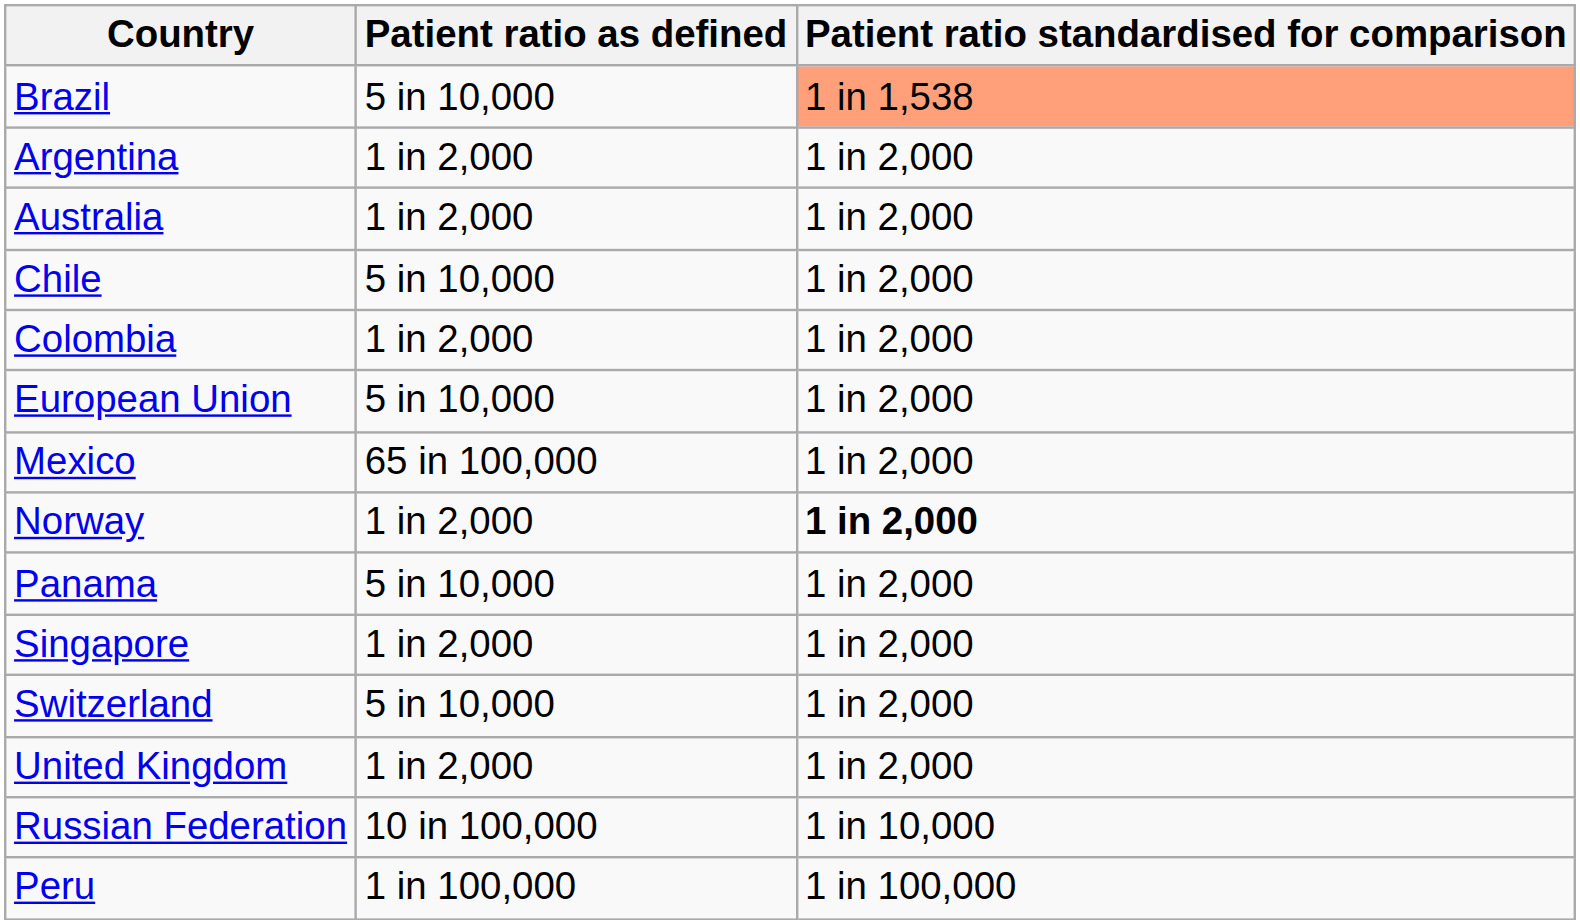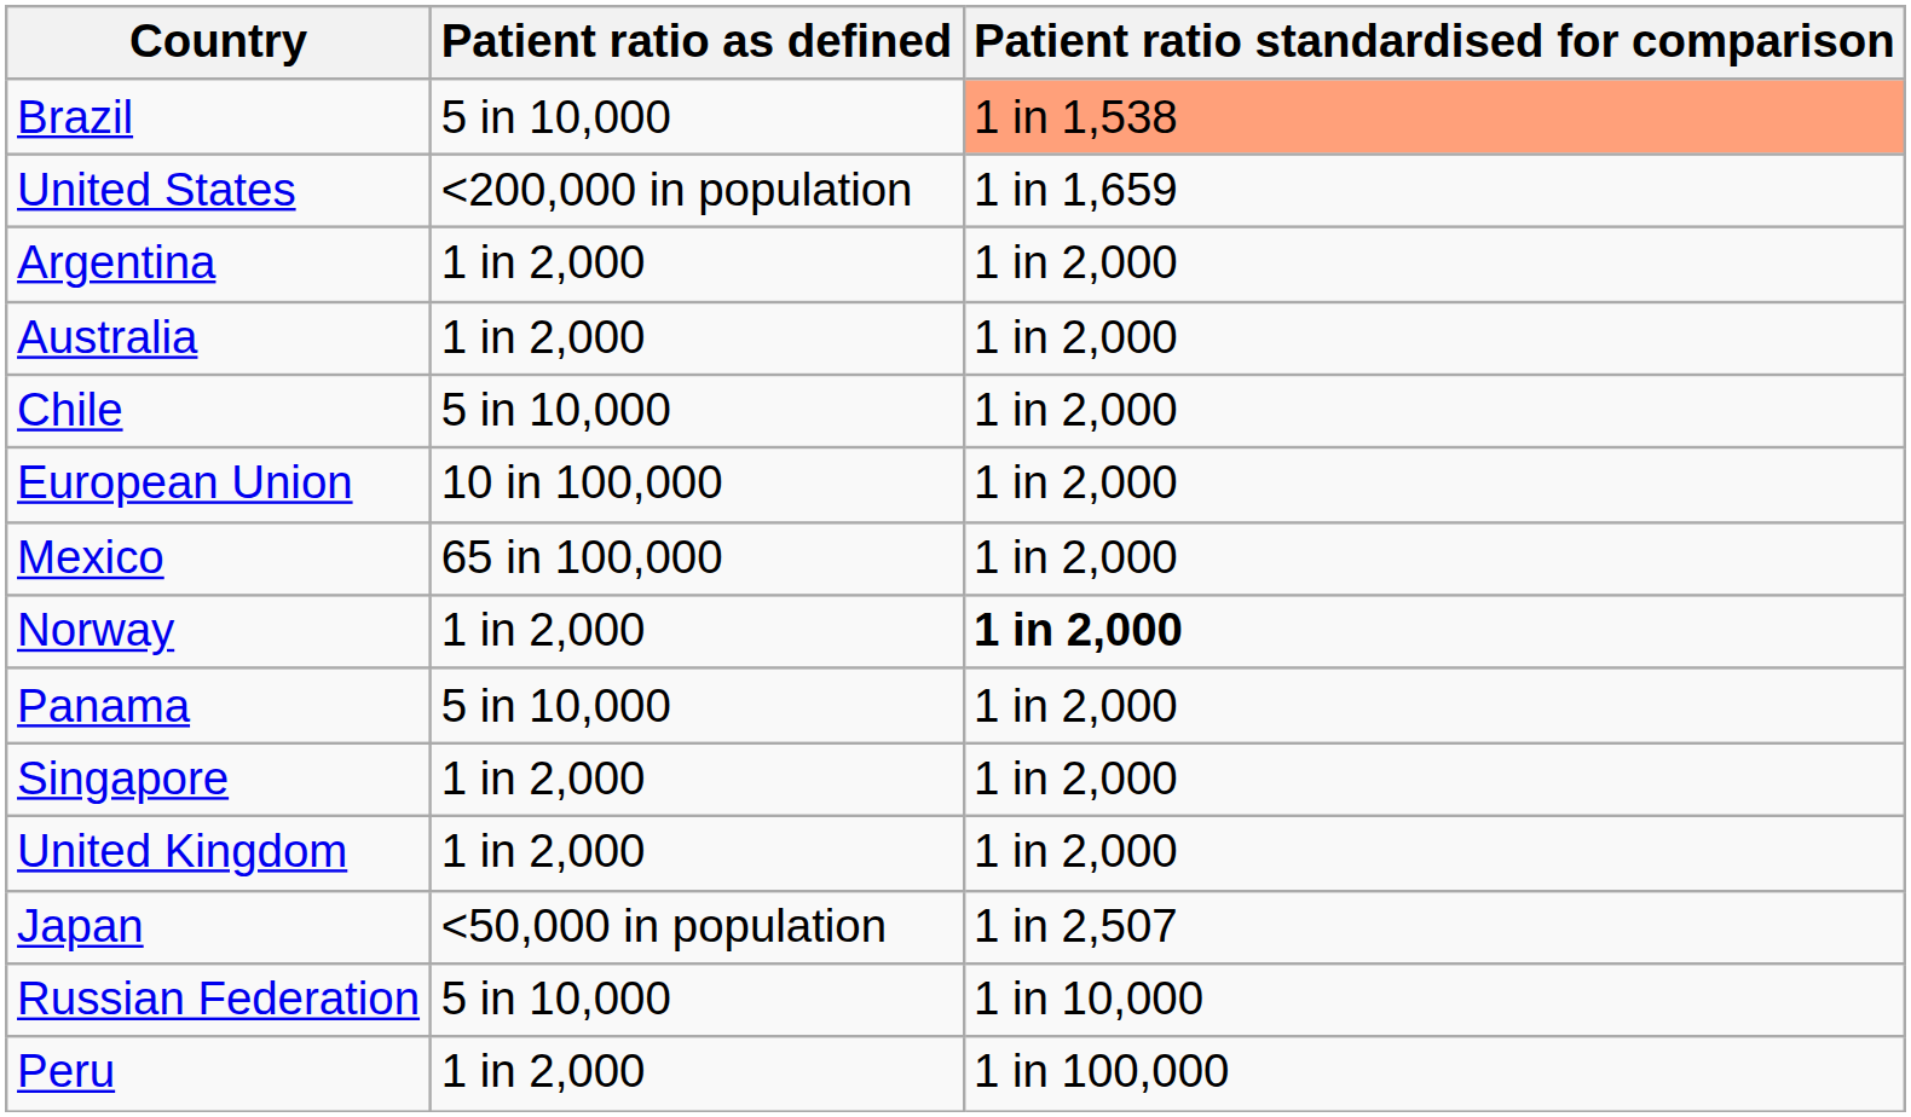+ row: United States | <200,000 in population | 1 in 1,659
- row: Colombia | 1 in 2,000 | 1 in 2,000
European Union | Patient ratio as defined: 5 in 10,000 -> 10 in 100,000
- row: Switzerland | 5 in 10,000 | 1 in 2,000
+ row: Japan | <50,000 in population | 1 in 2,507
Russian Federation | Patient ratio as defined: 10 in 100,000 -> 5 in 10,000
Peru | Patient ratio as defined: 1 in 100,000 -> 1 in 2,000
